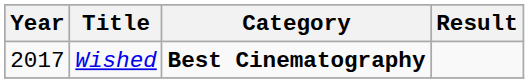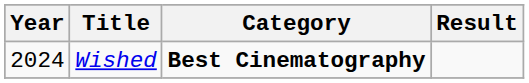Wished | Year: 2017 -> 2024
